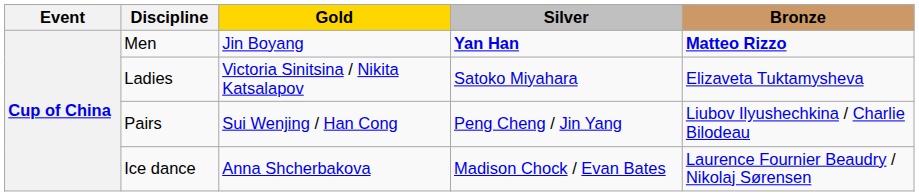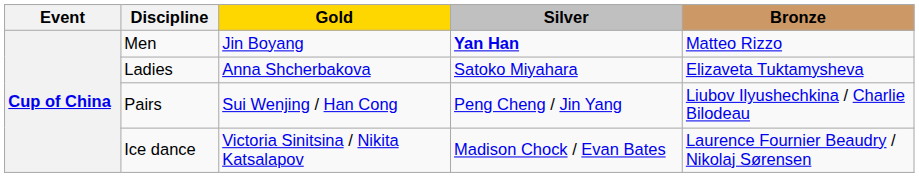Men | Bronze: bold -> normal
Ladies | Gold: Victoria Sinitsina / Nikita Katsalapov -> Anna Shcherbakova
Ice dance | Gold: Anna Shcherbakova -> Victoria Sinitsina / Nikita Katsalapov
